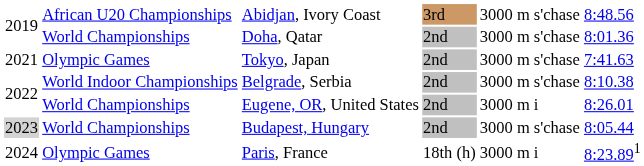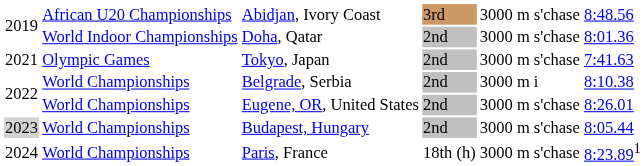Doha, Qatar | column 2: World Championships -> World Indoor Championships
Belgrade, Serbia | column 2: World Indoor Championships -> World Championships
Belgrade, Serbia | column 5: 3000 m s'chase -> 3000 m i
Eugene, OR, United States | column 5: 3000 m i -> 3000 m s'chase
Paris, France | column 2: Olympic Games -> World Championships
Paris, France | column 5: 3000 m i -> 3000 m s'chase
